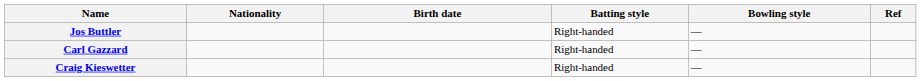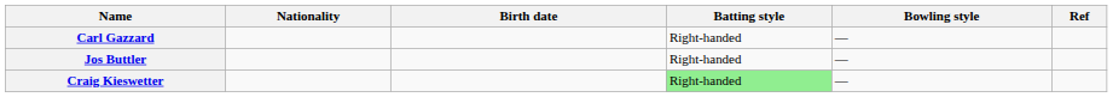rows swapped: Jos Buttler <-> Carl Gazzard
Craig Kieswetter | Batting style: no background -> lightgreen background
